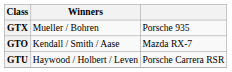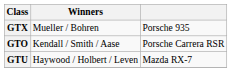GTO | column 3: Mazda RX-7 -> Porsche Carrera RSR
GTU | column 3: Porsche Carrera RSR -> Mazda RX-7
